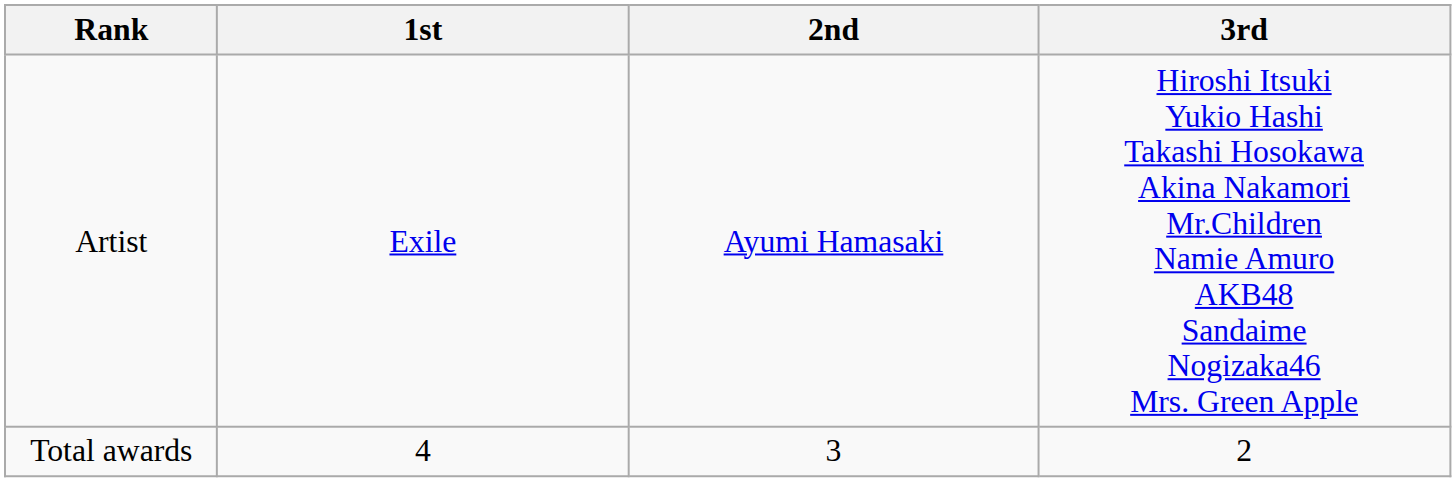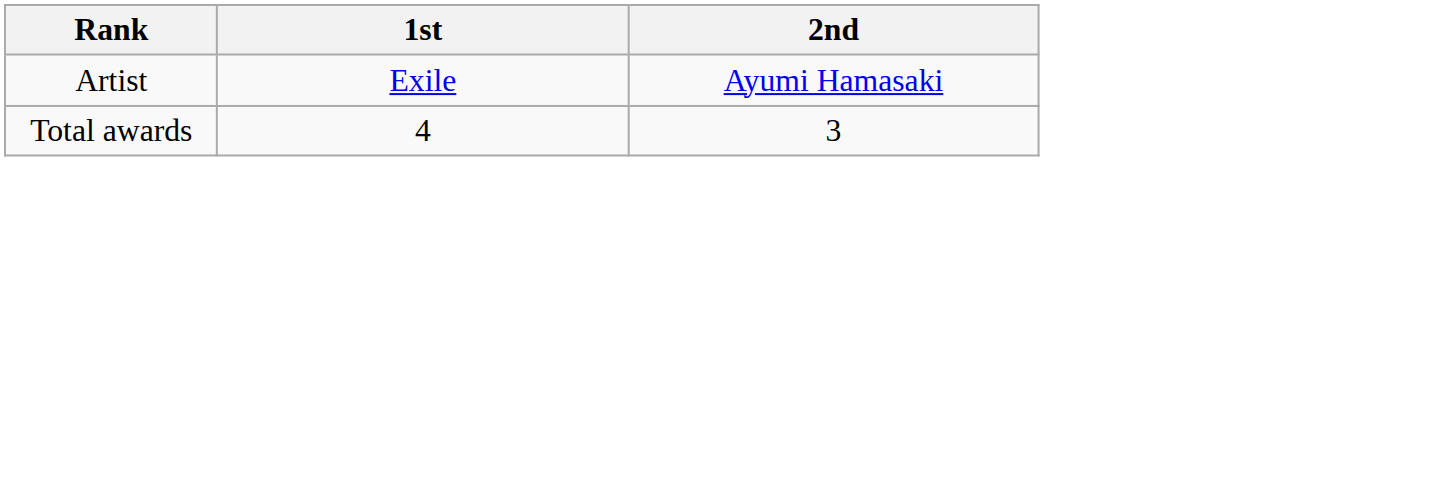- column: 3rd | Hiroshi Itsuki Yukio Hashi Takashi Hosokawa Akina Nakamori Mr.Children Namie Amuro AKB48 Sandaime Nogizaka46 Mrs. Green Apple | 2
